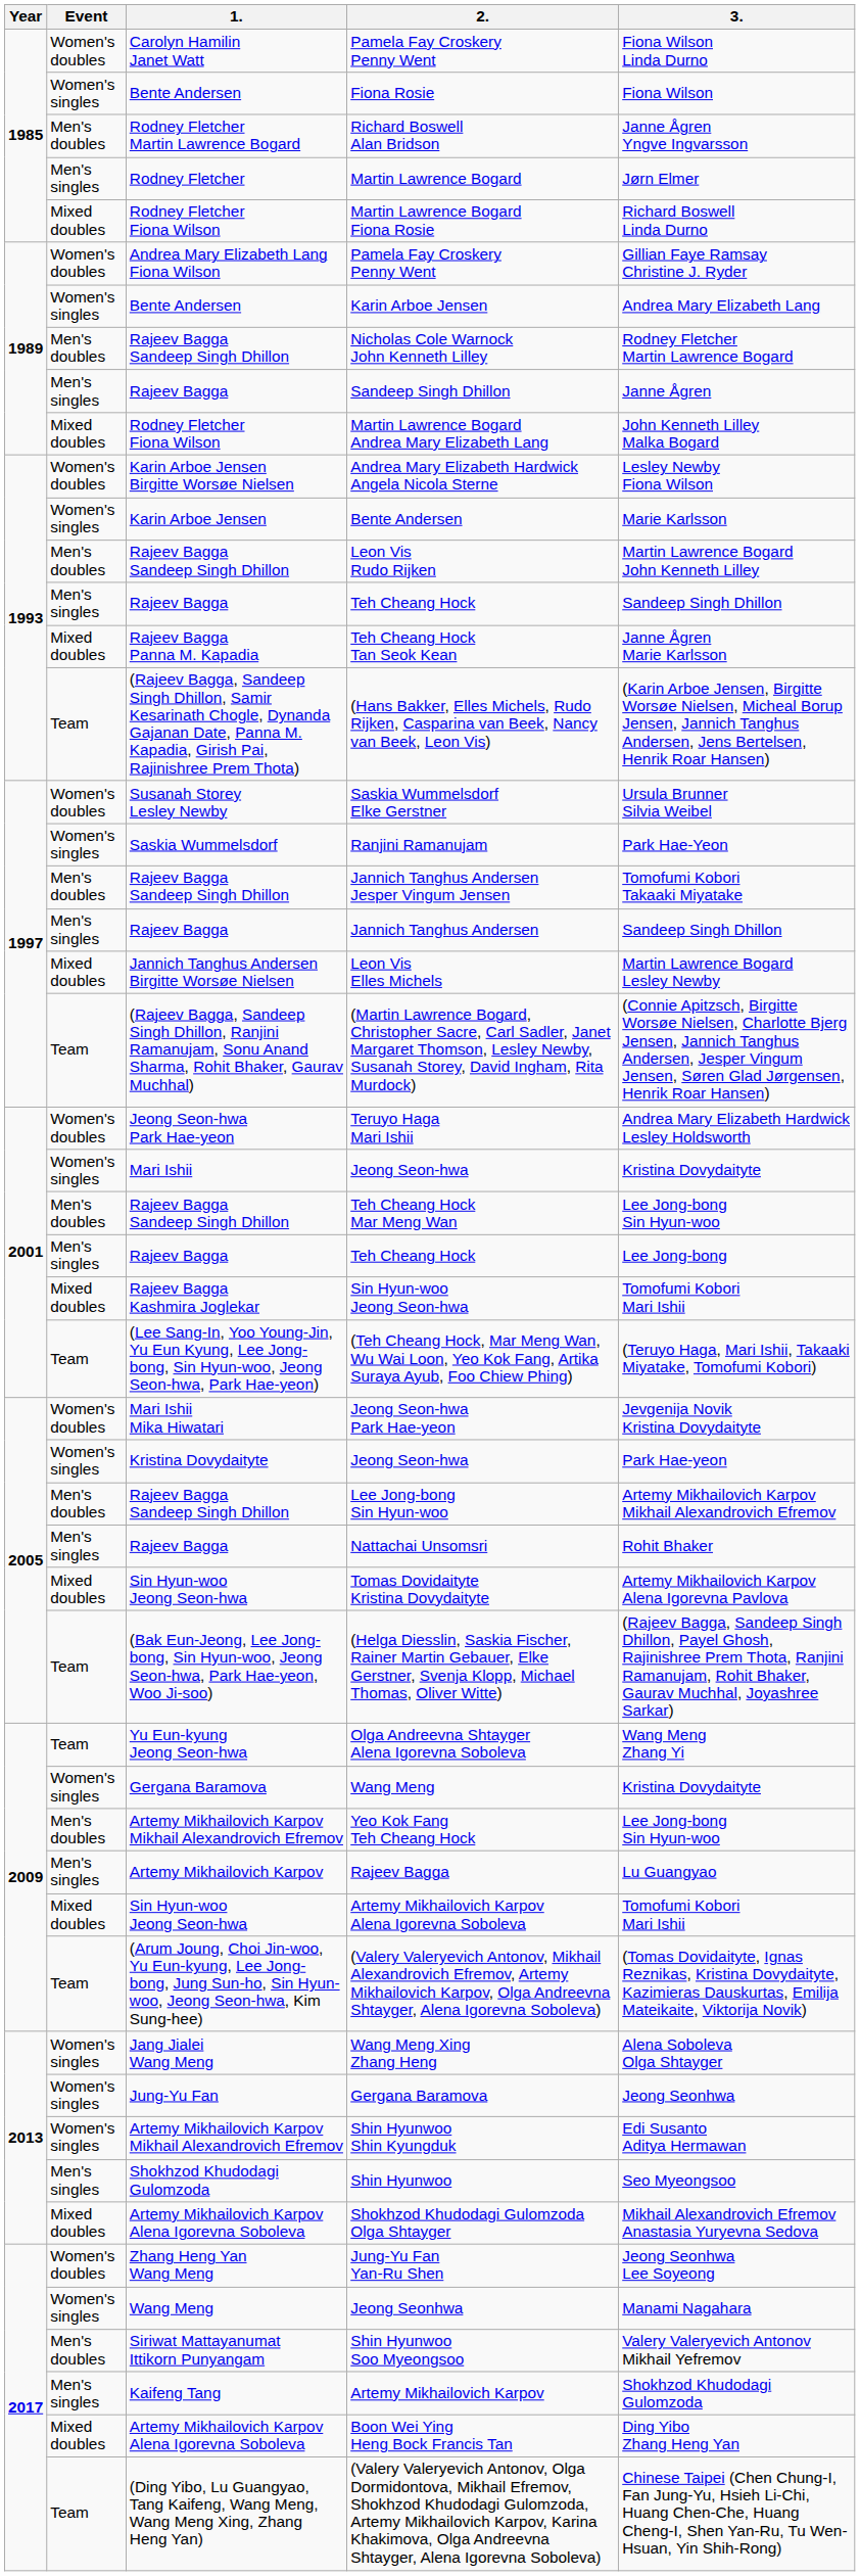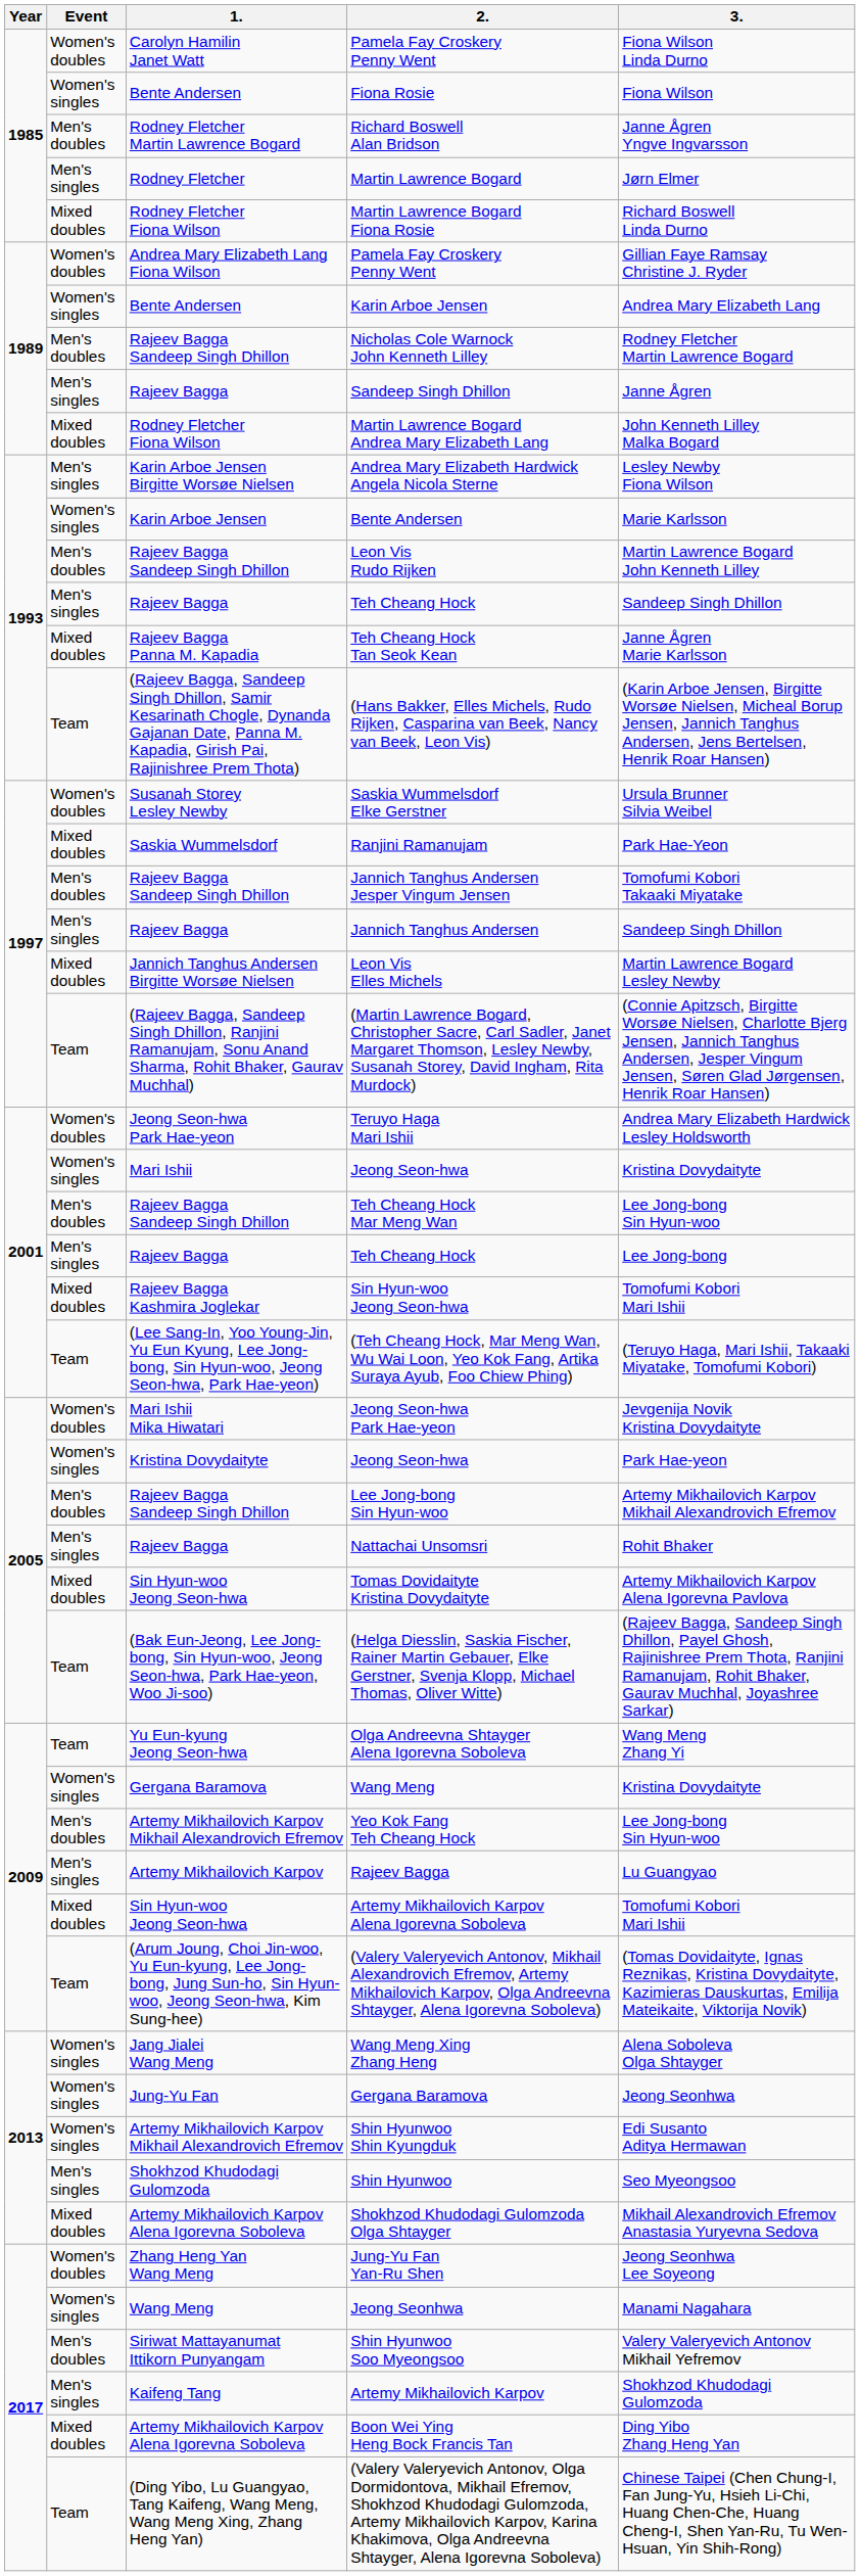Andrea Mary Elizabeth Hardwick Angela Nicola Sterne | Event: Women's doubles -> Men's singles
Ranjini Ramanujam | Event: Women's singles -> Mixed doubles
